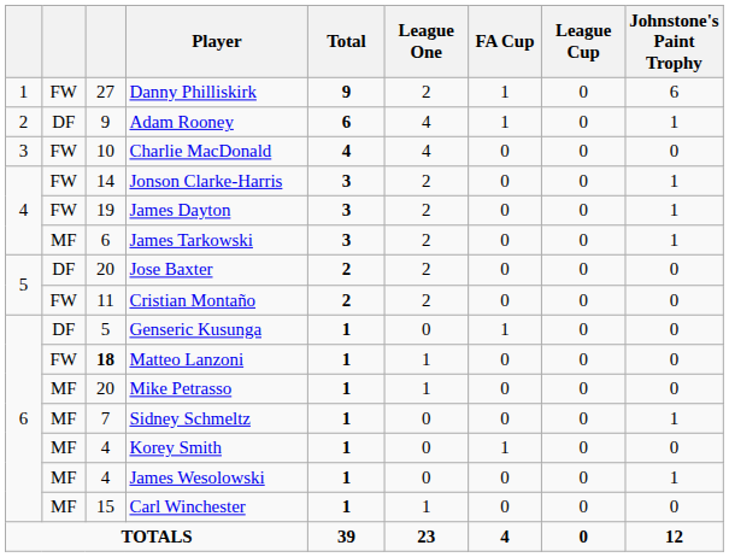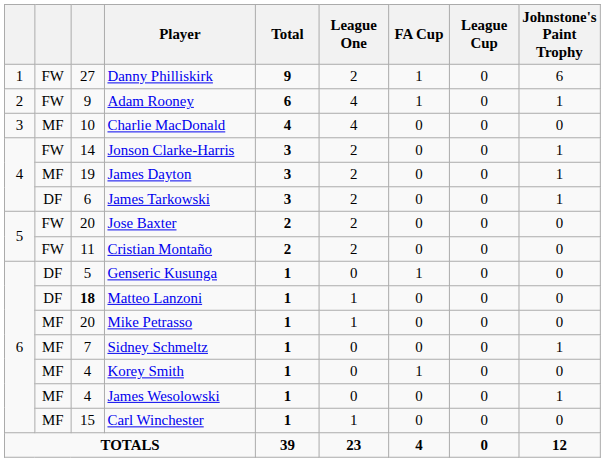Adam Rooney | column 2: DF -> FW
Charlie MacDonald | column 2: FW -> MF
James Dayton | column 2: FW -> MF
James Tarkowski | column 2: MF -> DF
Jose Baxter | column 2: DF -> FW
Matteo Lanzoni | column 2: FW -> DF
